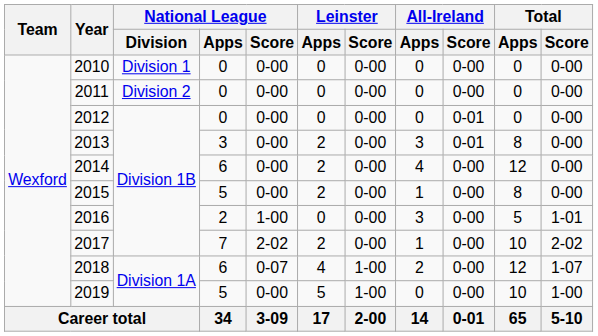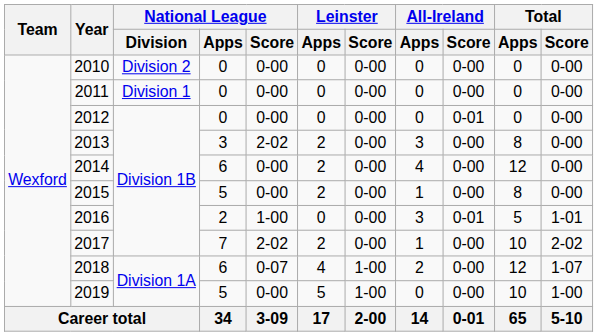2010 | National League / Division: Division 1 -> Division 2
2011 | National League / Division: Division 2 -> Division 1
2013 | National League / Score: 0-00 -> 2-02
2013 | All-Ireland / Score: 0-01 -> 0-00
2016 | All-Ireland / Score: 0-00 -> 0-01
